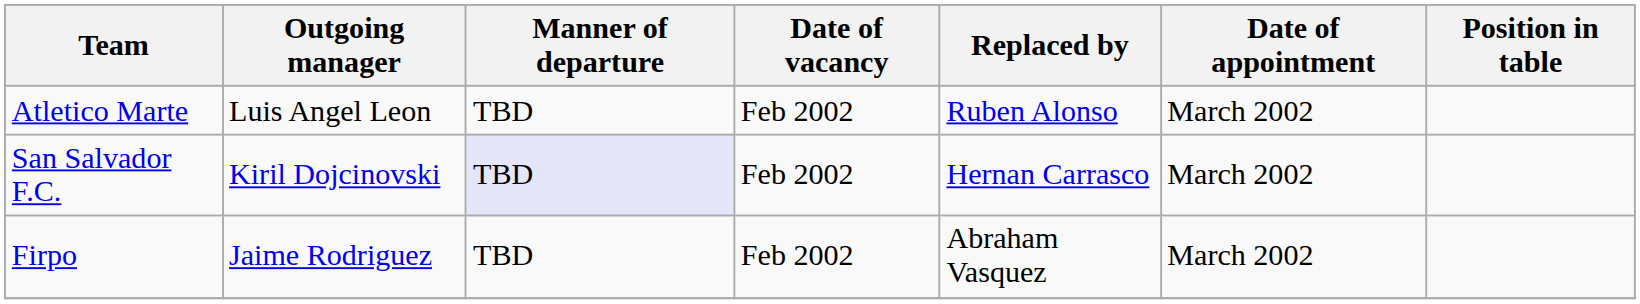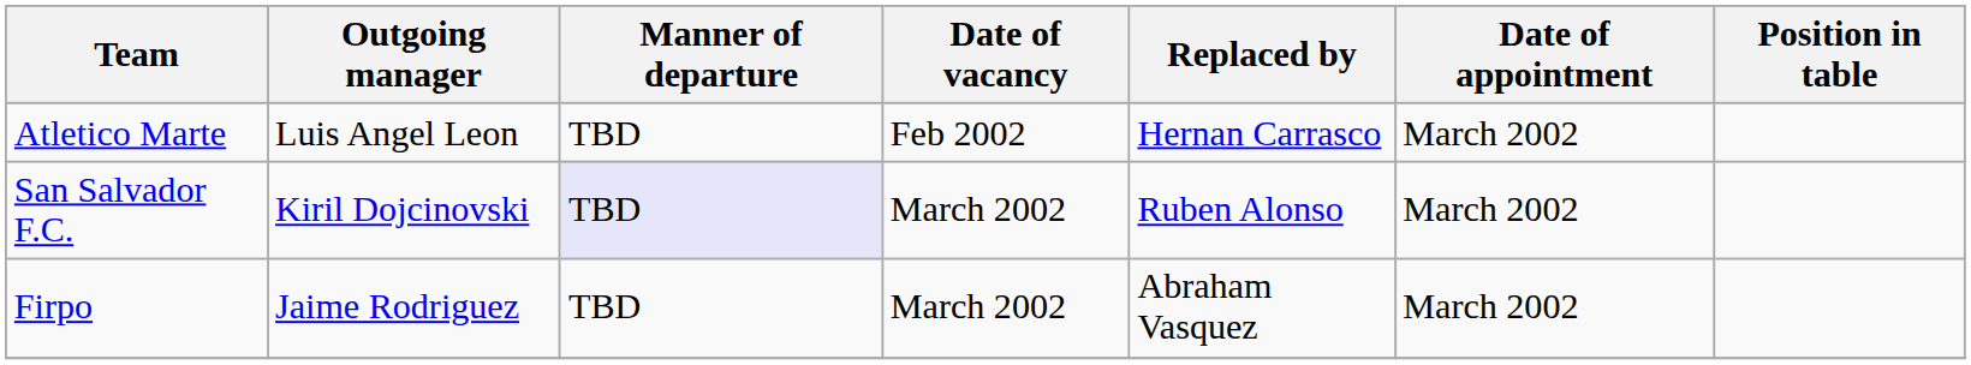Atletico Marte | Replaced by: Ruben Alonso -> Hernan Carrasco
San Salvador F.C. | Date of vacancy: Feb 2002 -> March 2002
San Salvador F.C. | Replaced by: Hernan Carrasco -> Ruben Alonso
Firpo | Date of vacancy: Feb 2002 -> March 2002
